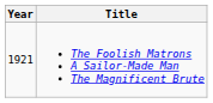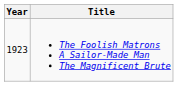The Foolish Matrons A Sailor-Made Man The Magnificent Brute | Year: 1921 -> 1923
